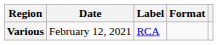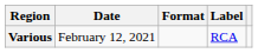columns swapped: Format <-> Label
